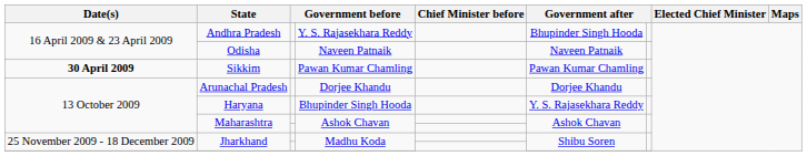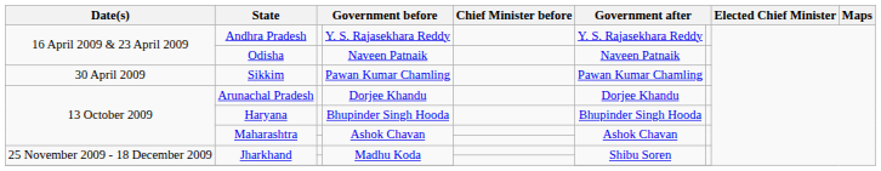Andhra Pradesh | column 6: Bhupinder Singh Hooda -> Y. S. Rajasekhara Reddy
Sikkim | Date(s): bold -> normal
Haryana | column 6: Y. S. Rajasekhara Reddy -> Bhupinder Singh Hooda
